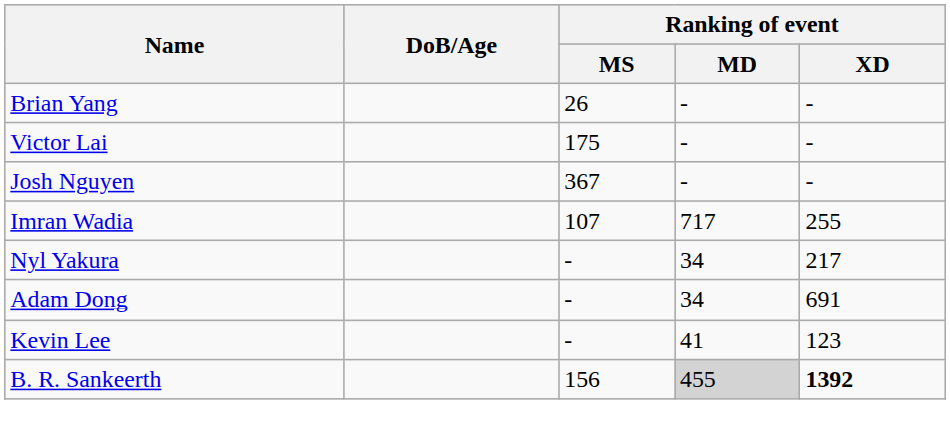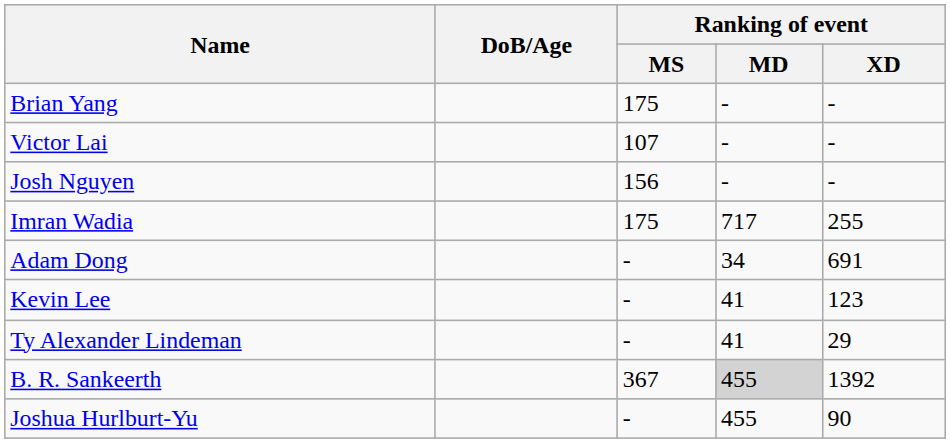Brian Yang | Ranking of event / MS: 26 -> 175
Victor Lai | Ranking of event / MS: 175 -> 107
Josh Nguyen | Ranking of event / MS: 367 -> 156
Imran Wadia | Ranking of event / MS: 107 -> 175
- row: Nyl Yakura | - | 34 | 217
+ row: Ty Alexander Lindeman | - | 41 | 29
B. R. Sankeerth | Ranking of event / MS: 156 -> 367
B. R. Sankeerth | Ranking of event / XD: bold -> normal
+ row: Joshua Hurlburt-Yu | - | 455 | 90
